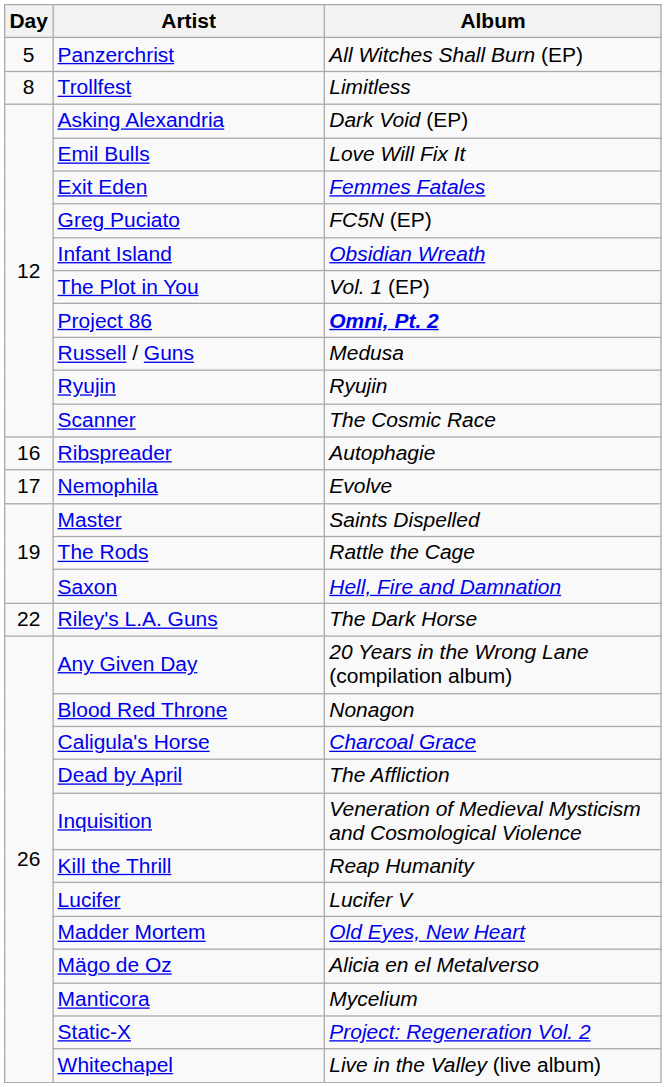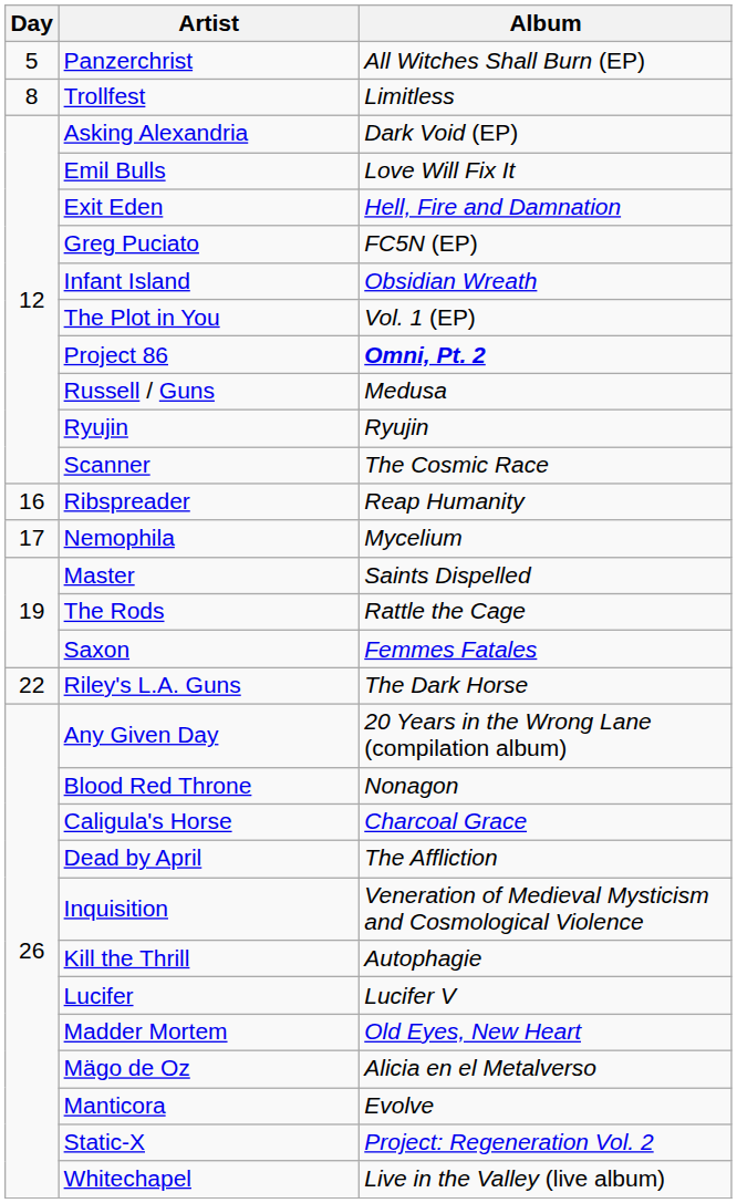Exit Eden | Album: Femmes Fatales -> Hell, Fire and Damnation
Ribspreader | Album: Autophagie -> Reap Humanity
Nemophila | Album: Evolve -> Mycelium
Saxon | Album: Hell, Fire and Damnation -> Femmes Fatales
Kill the Thrill | Album: Reap Humanity -> Autophagie
Manticora | Album: Mycelium -> Evolve
